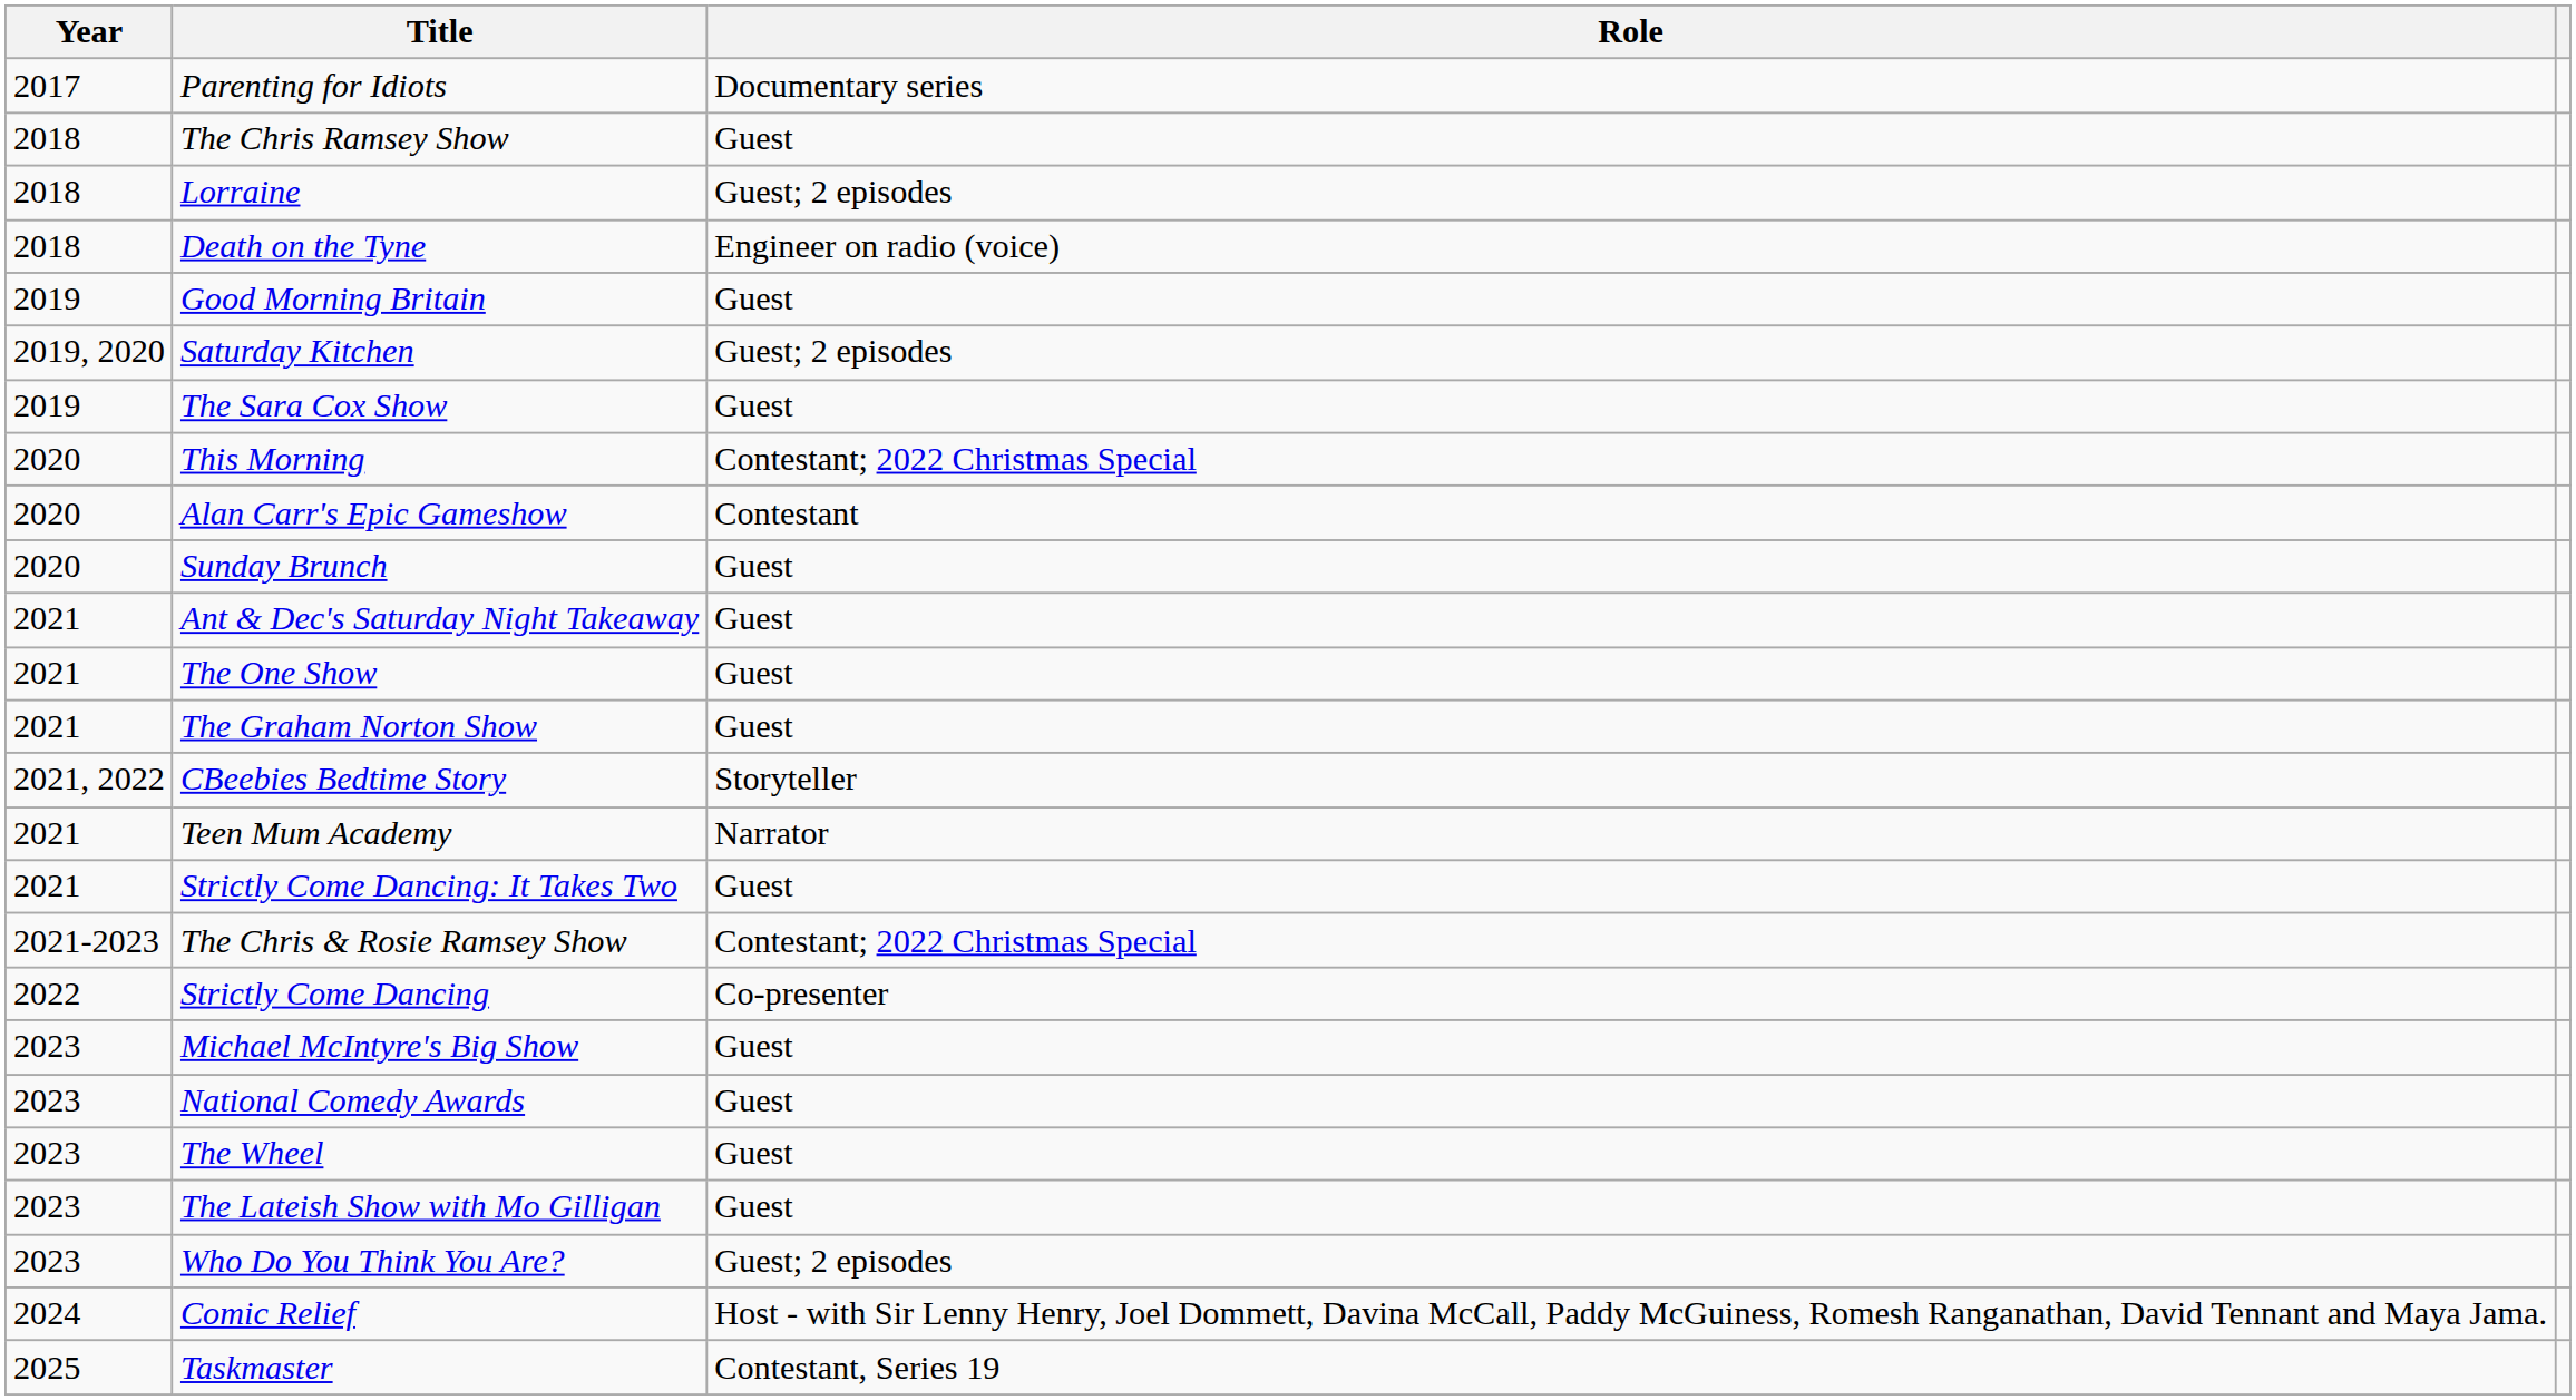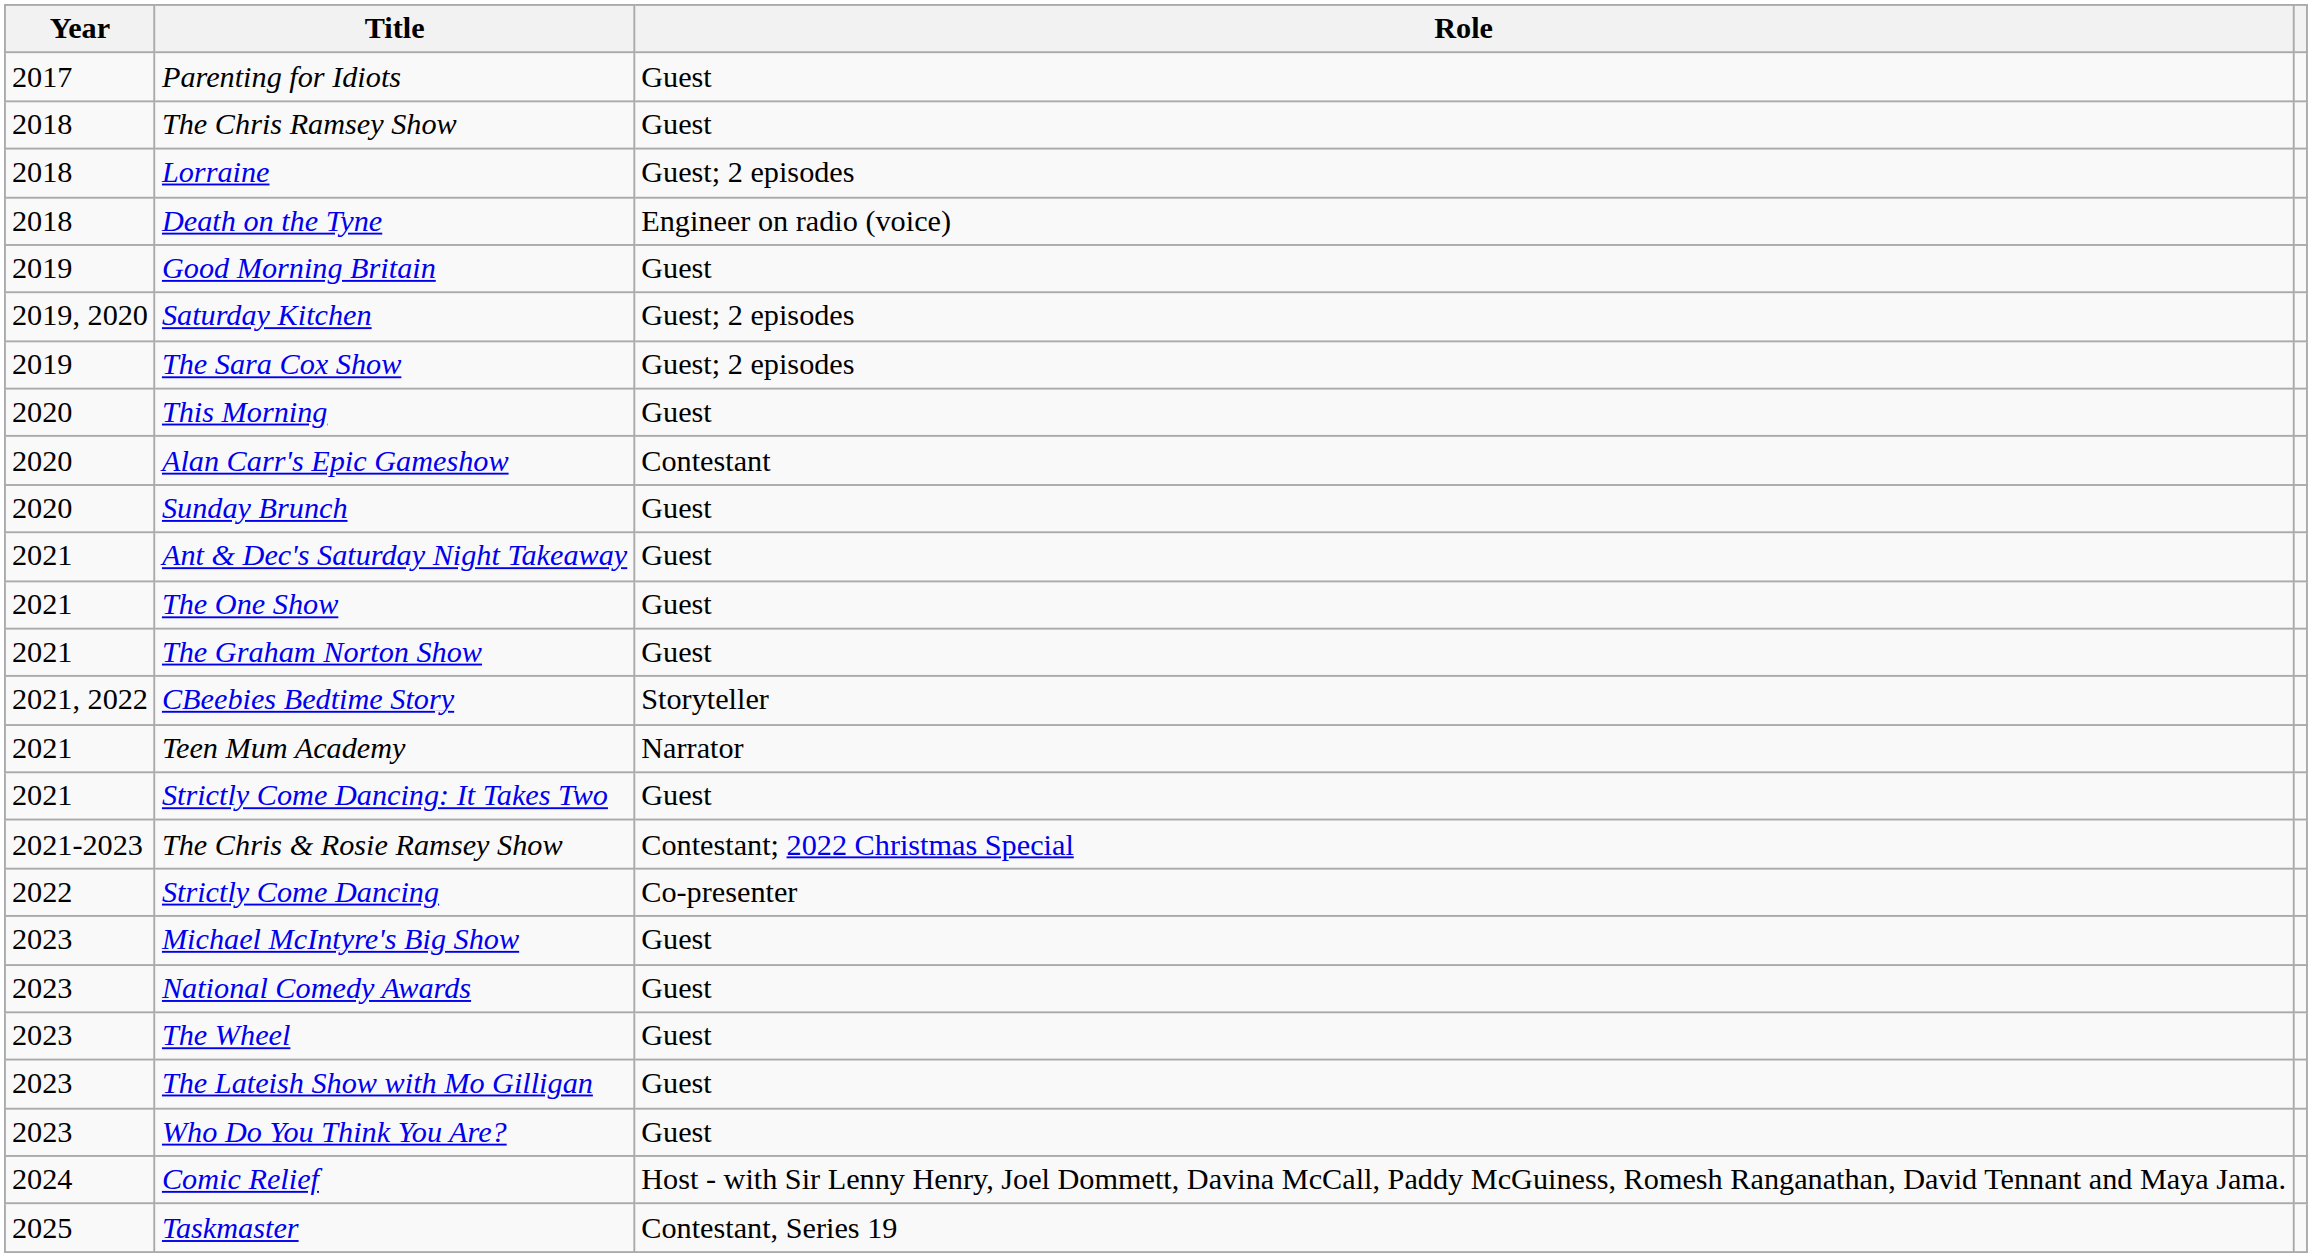Parenting for Idiots | Role: Documentary series -> Guest
The Sara Cox Show | Role: Guest -> Guest; 2 episodes
This Morning | Role: Contestant; 2022 Christmas Special -> Guest
Who Do You Think You Are? | Role: Guest; 2 episodes -> Guest
